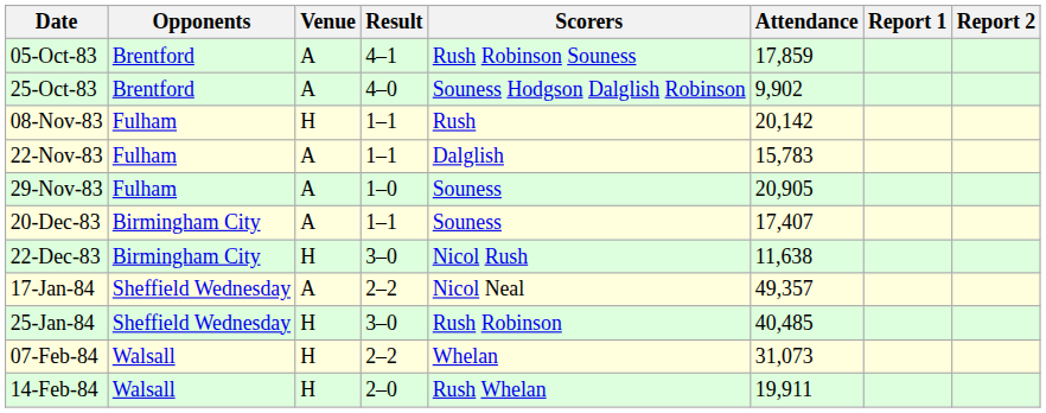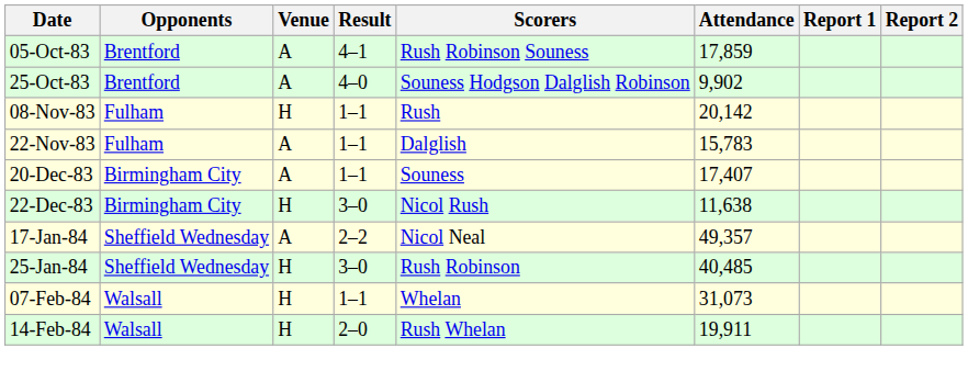- row: 29-Nov-83 | Fulham | A | 1–0 | Souness | 20,905
07-Feb-84 | Result: 2–2 -> 1–1
